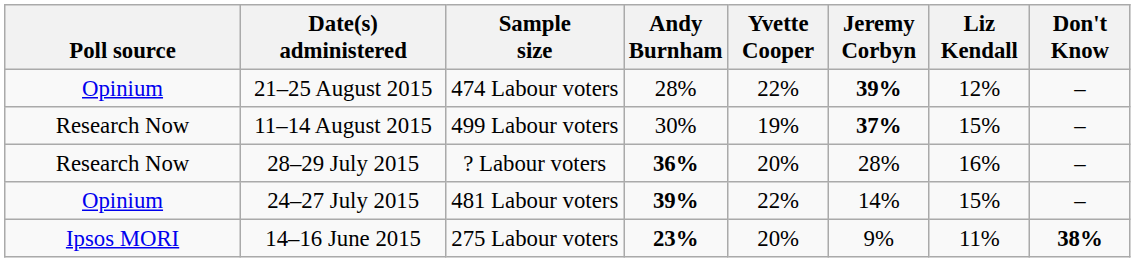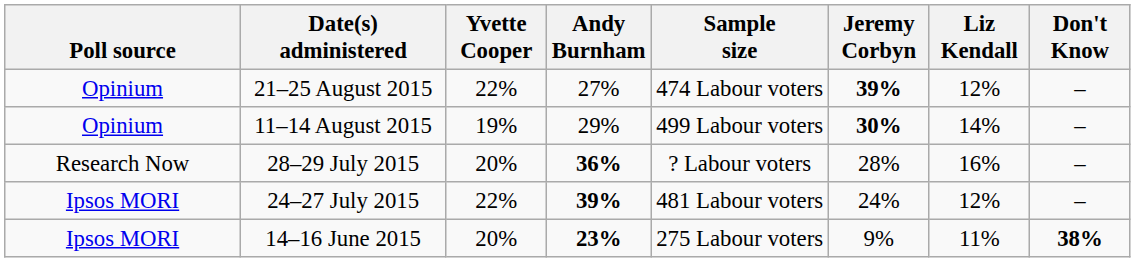columns swapped: Sample size <-> Yvette Cooper
21–25 August 2015 | Andy Burnham: 28% -> 27%
11–14 August 2015 | Poll source: Research Now -> Opinium
11–14 August 2015 | Andy Burnham: 30% -> 29%
11–14 August 2015 | Jeremy Corbyn: 37% -> 30%
11–14 August 2015 | Liz Kendall: 15% -> 14%
24–27 July 2015 | Poll source: Opinium -> Ipsos MORI
24–27 July 2015 | Jeremy Corbyn: 14% -> 24%
24–27 July 2015 | Liz Kendall: 15% -> 12%
